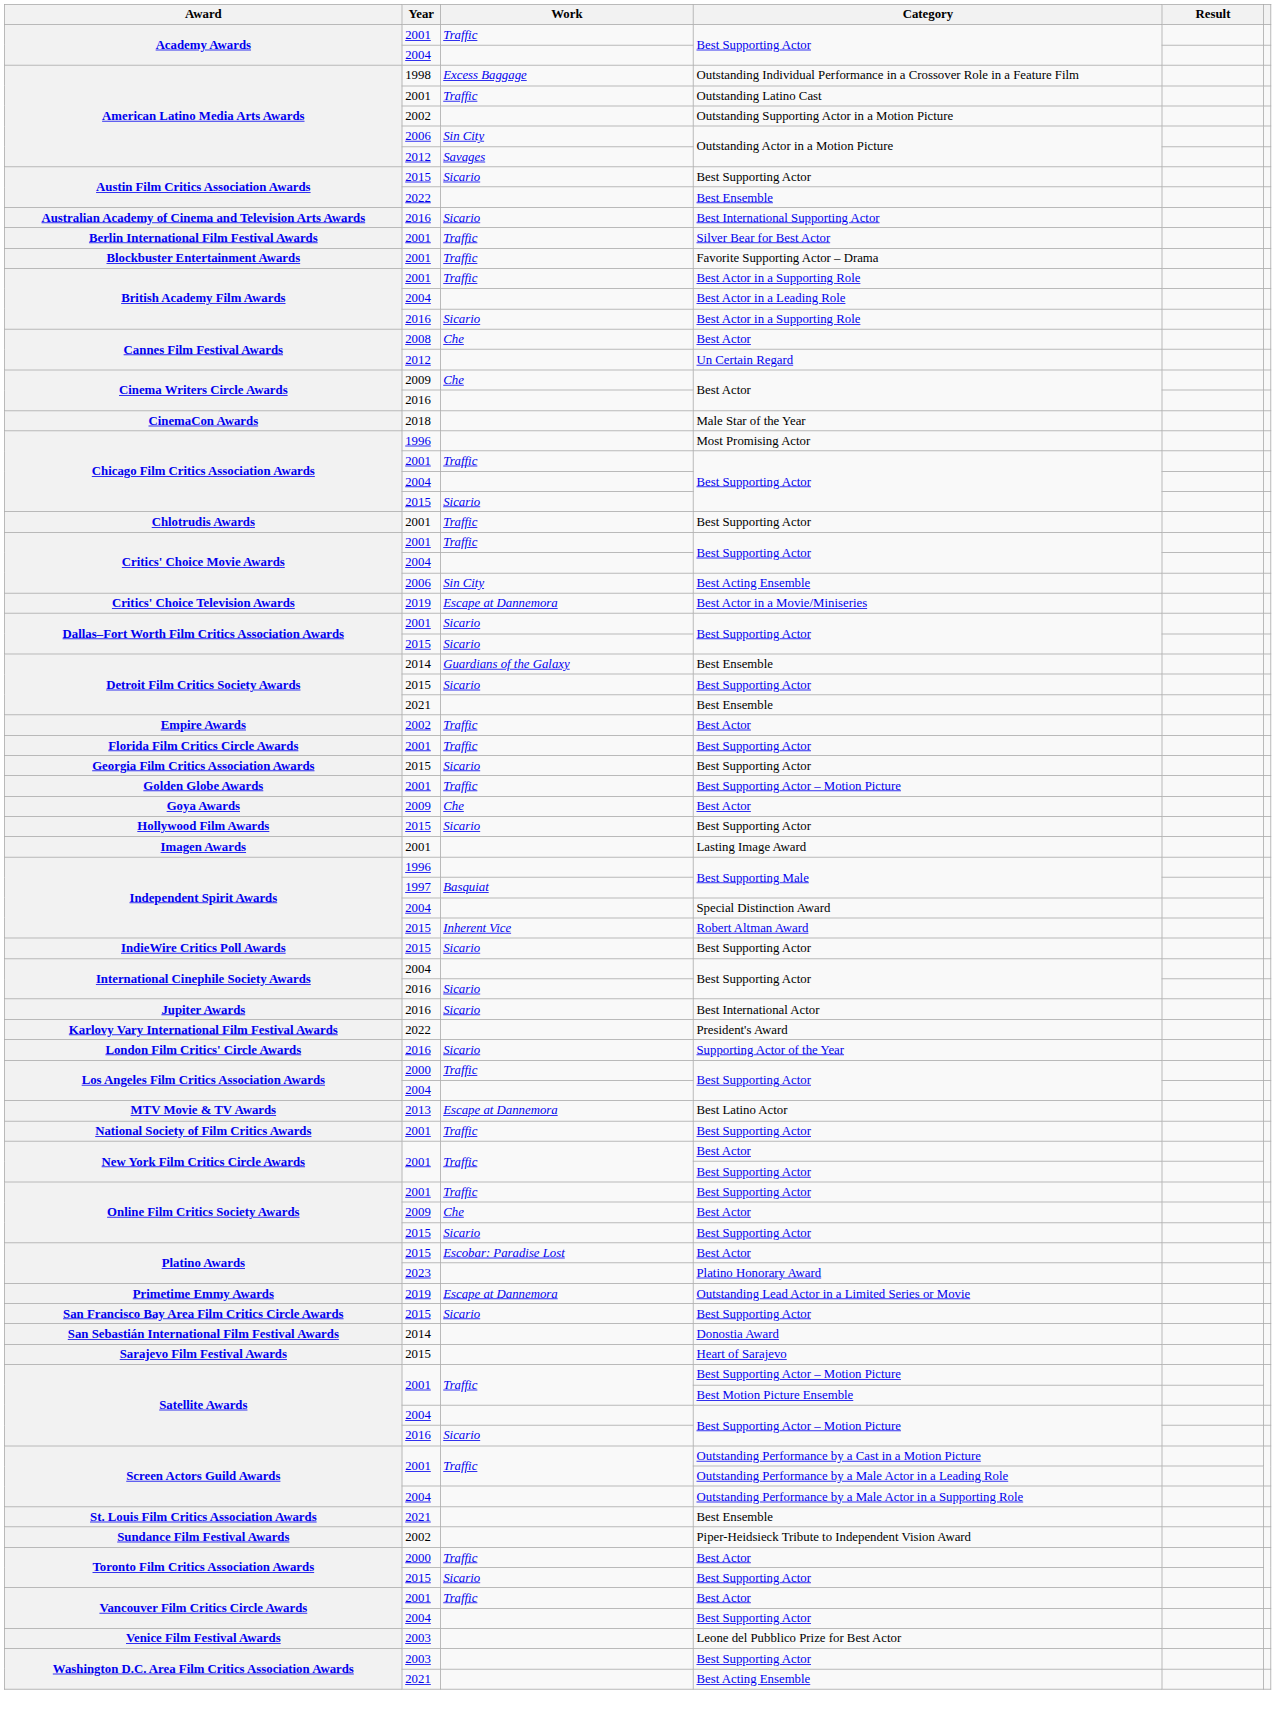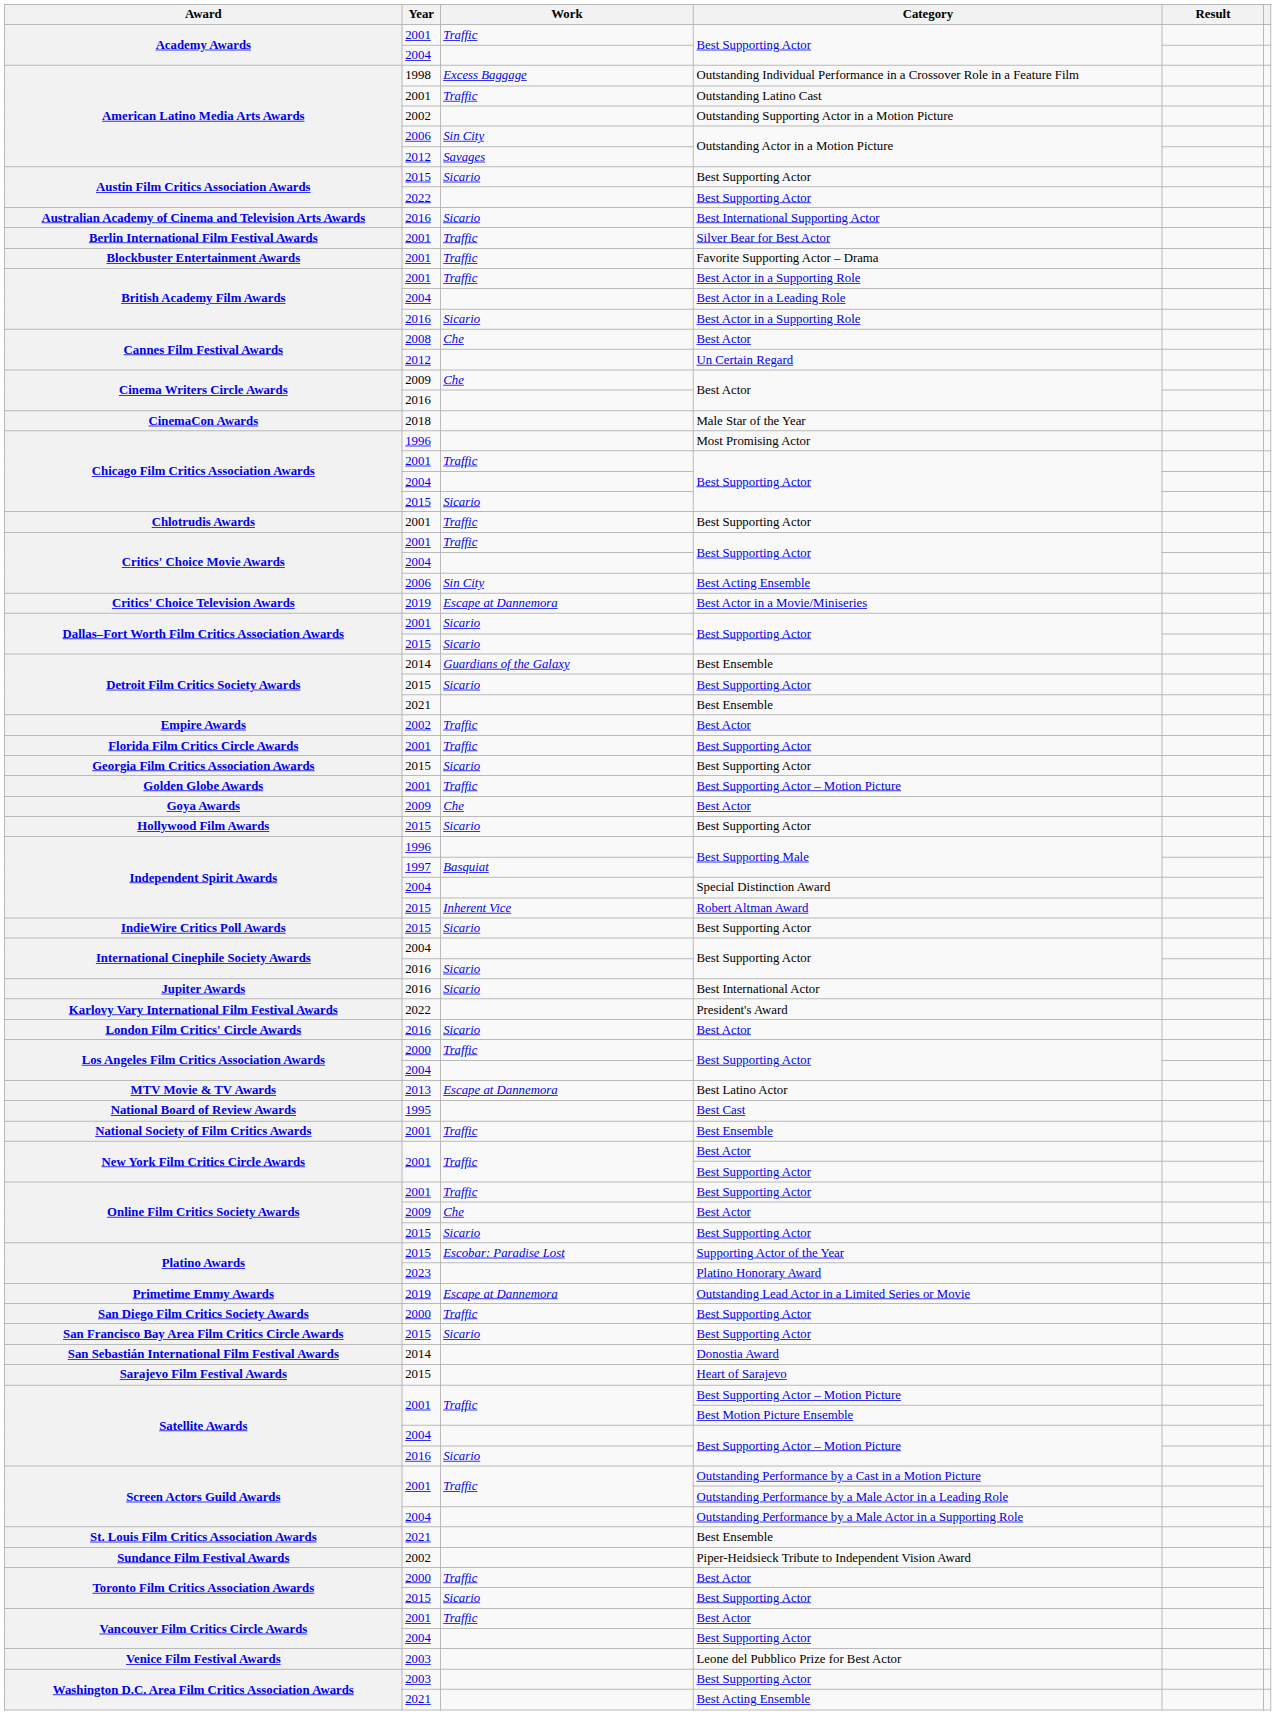Austin Film Critics Association Awards / 2022 | Category: Best Ensemble -> Best Supporting Actor
- row: Imagen Awards | 2001 | Lasting Image Award
London Film Critics' Circle Awards | Category: Supporting Actor of the Year -> Best Actor
+ row: National Board of Review Awards | 1995 | Best Cast
National Society of Film Critics Awards | Category: Best Supporting Actor -> Best Ensemble
Platino Awards / 2015 | Category: Best Actor -> Supporting Actor of the Year
+ row: San Diego Film Critics Society Awards | 2000 | Traffic | Best Supporting Actor
